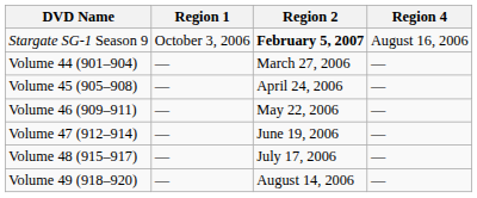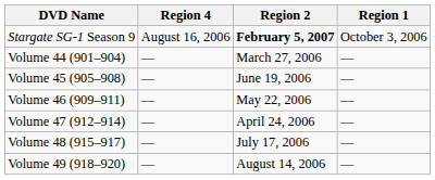columns swapped: Region 1 <-> Region 4
Volume 45 (905–908) | Region 2: April 24, 2006 -> June 19, 2006
Volume 47 (912–914) | Region 2: June 19, 2006 -> April 24, 2006
